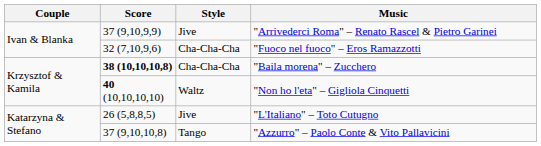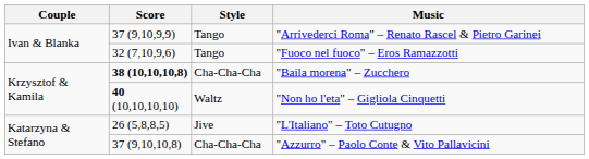"Arrivederci Roma" – Renato Rascel & Pietro Garinei | Style: Jive -> Tango
"Fuoco nel fuoco" – Eros Ramazzotti | Style: Cha-Cha-Cha -> Tango
"Azzurro" – Paolo Conte & Vito Pallavicini | Style: Tango -> Cha-Cha-Cha
